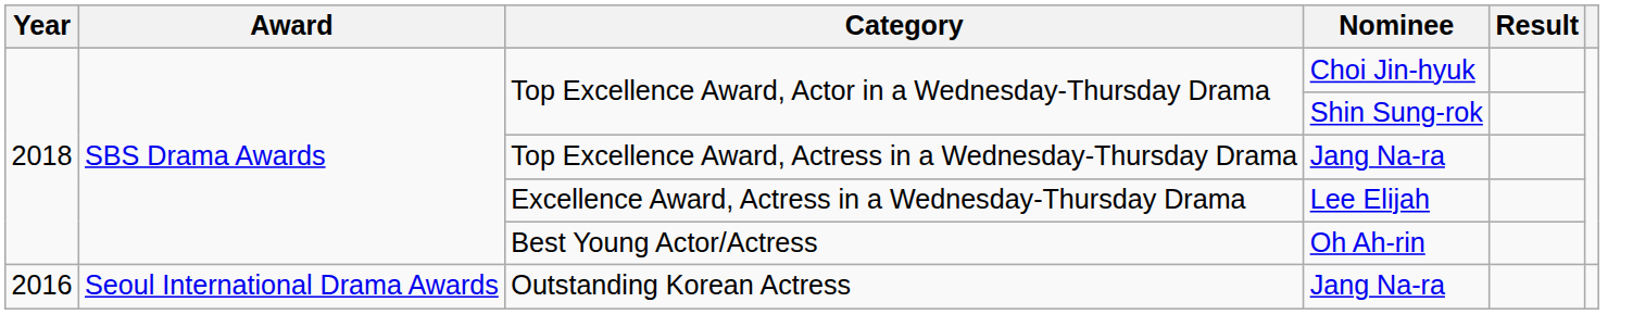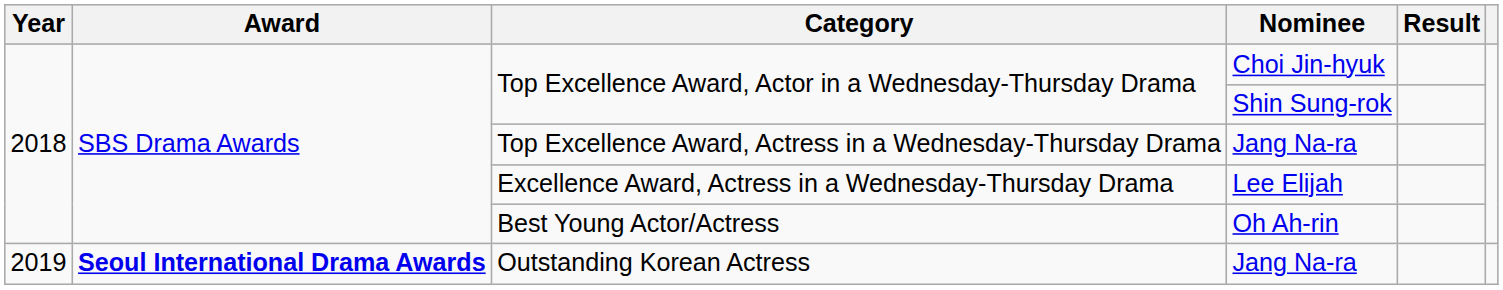Outstanding Korean Actress | Year: 2016 -> 2019
Outstanding Korean Actress | Award: normal -> bold
